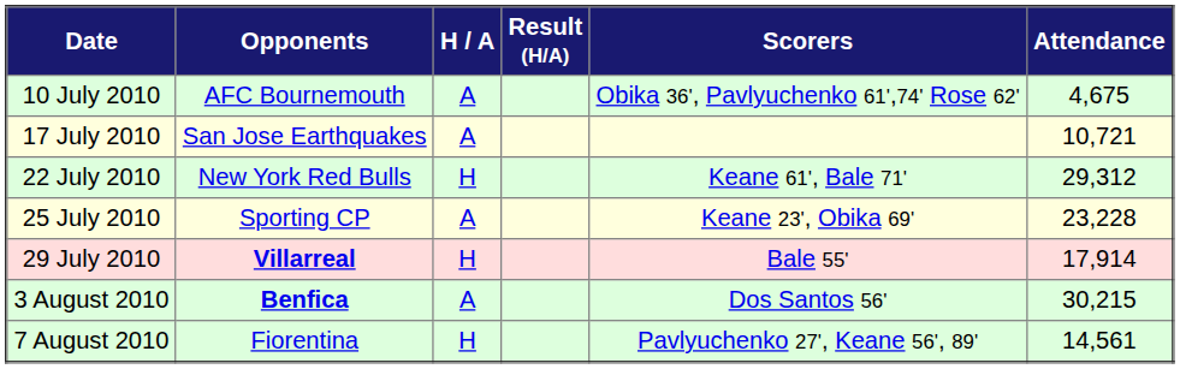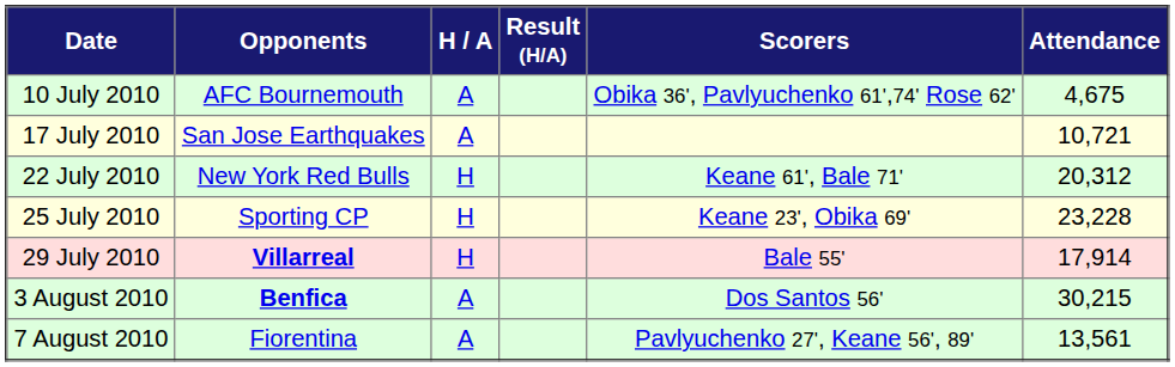22 July 2010 | Attendance: 29,312 -> 20,312
25 July 2010 | H / A: A -> H
7 August 2010 | H / A: H -> A
7 August 2010 | Attendance: 14,561 -> 13,561
